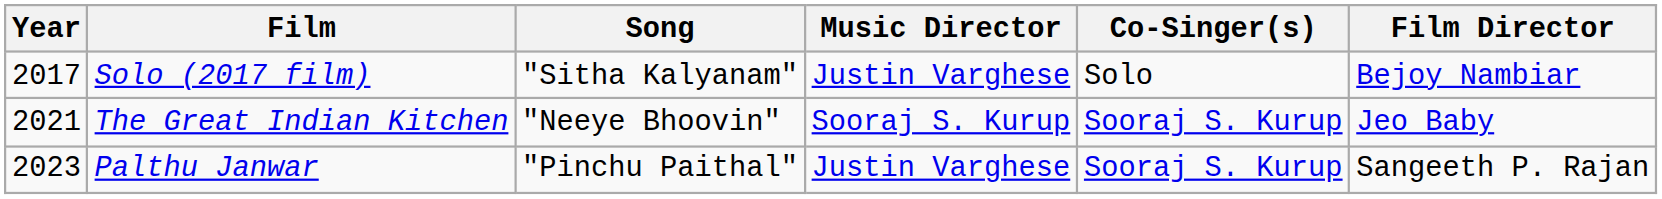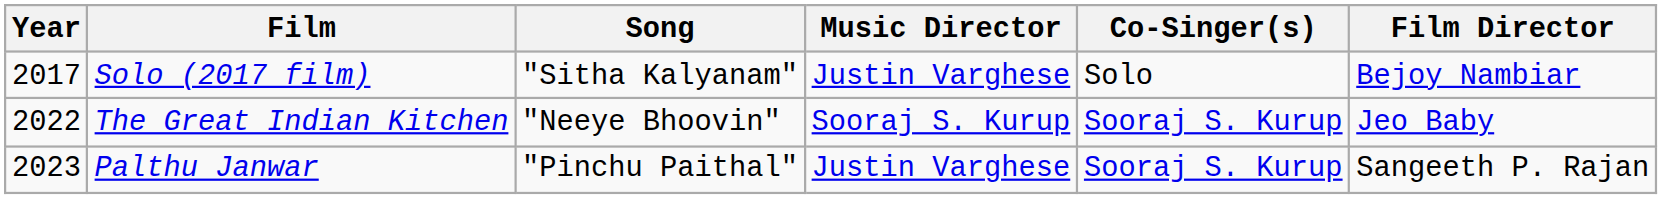The Great Indian Kitchen | Year: 2021 -> 2022
